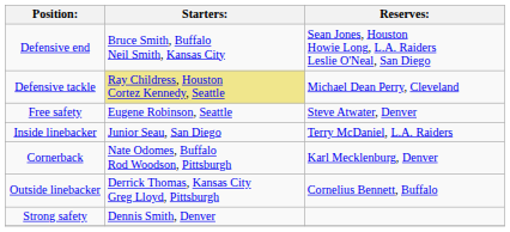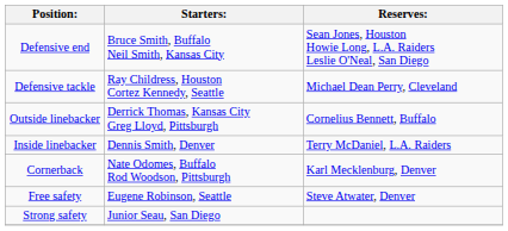Defensive tackle | Starters:: khaki background -> no background
rows swapped: Outside linebacker <-> Free safety
Inside linebacker | Starters:: Junior Seau, San Diego -> Dennis Smith, Denver
Strong safety | Starters:: Dennis Smith, Denver -> Junior Seau, San Diego
